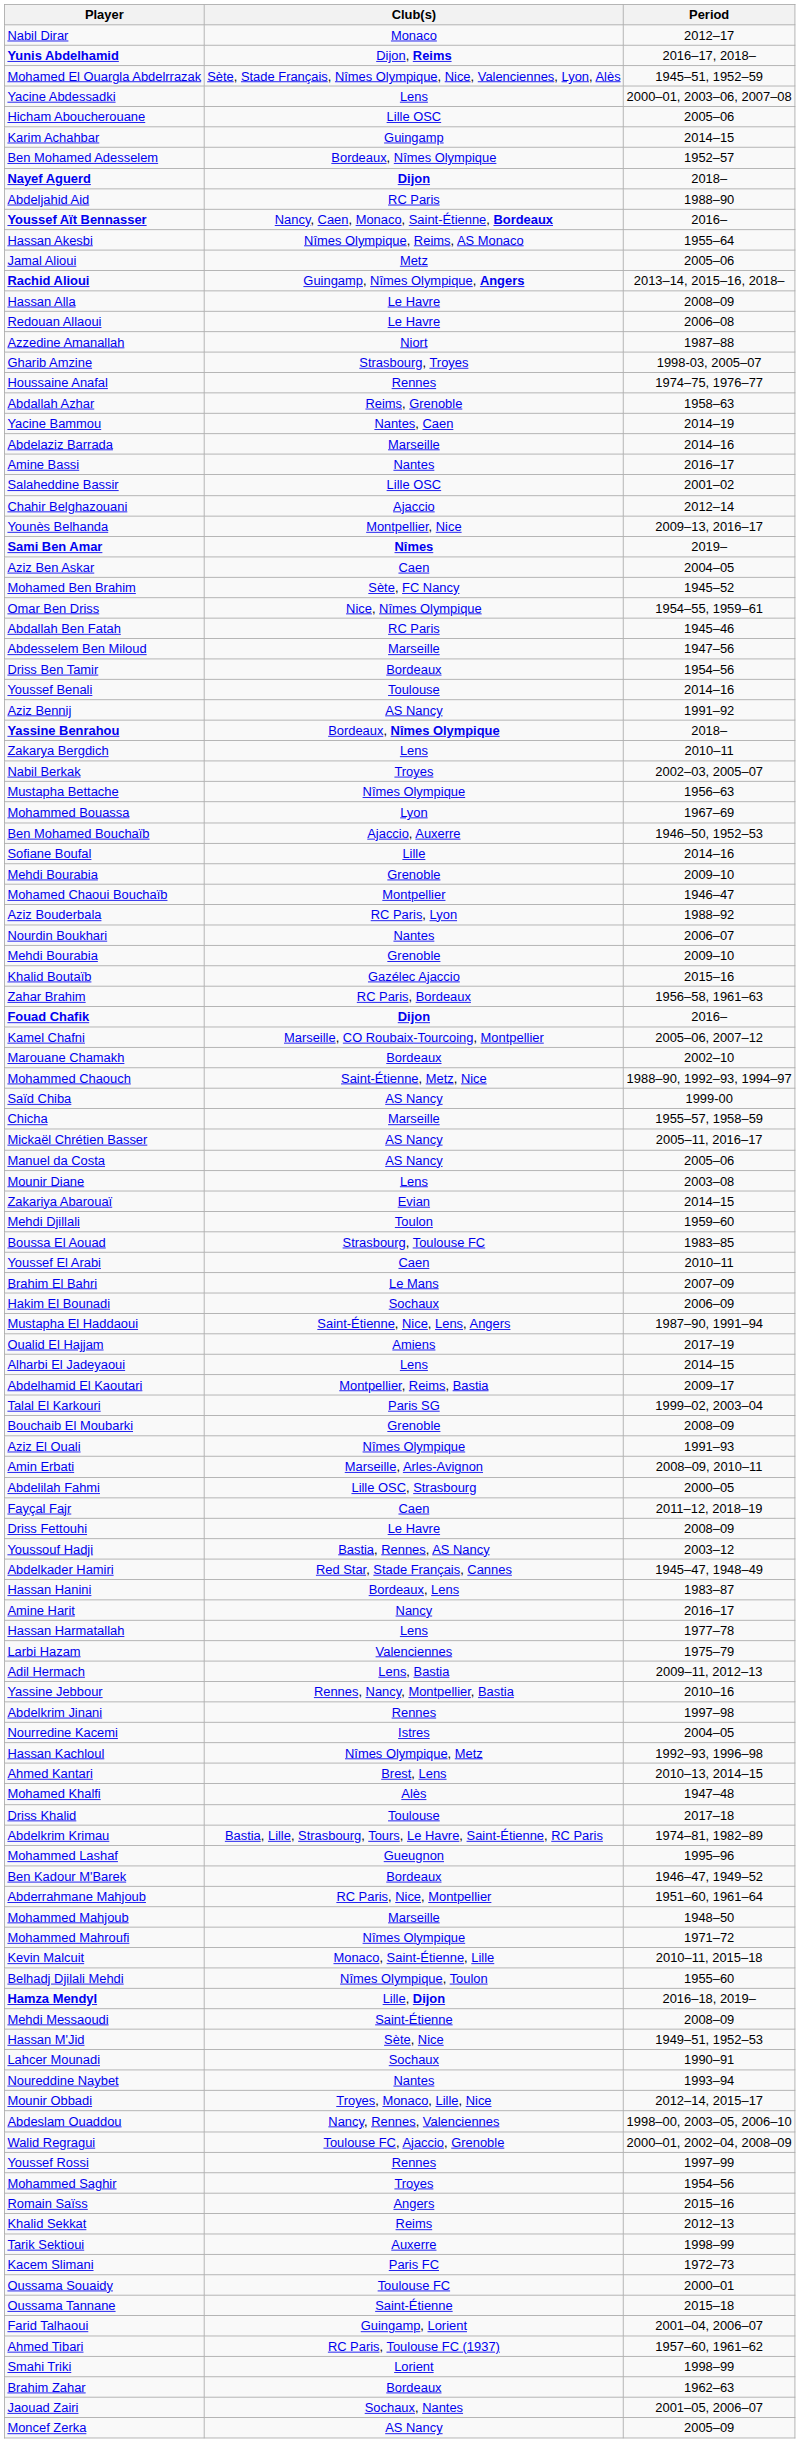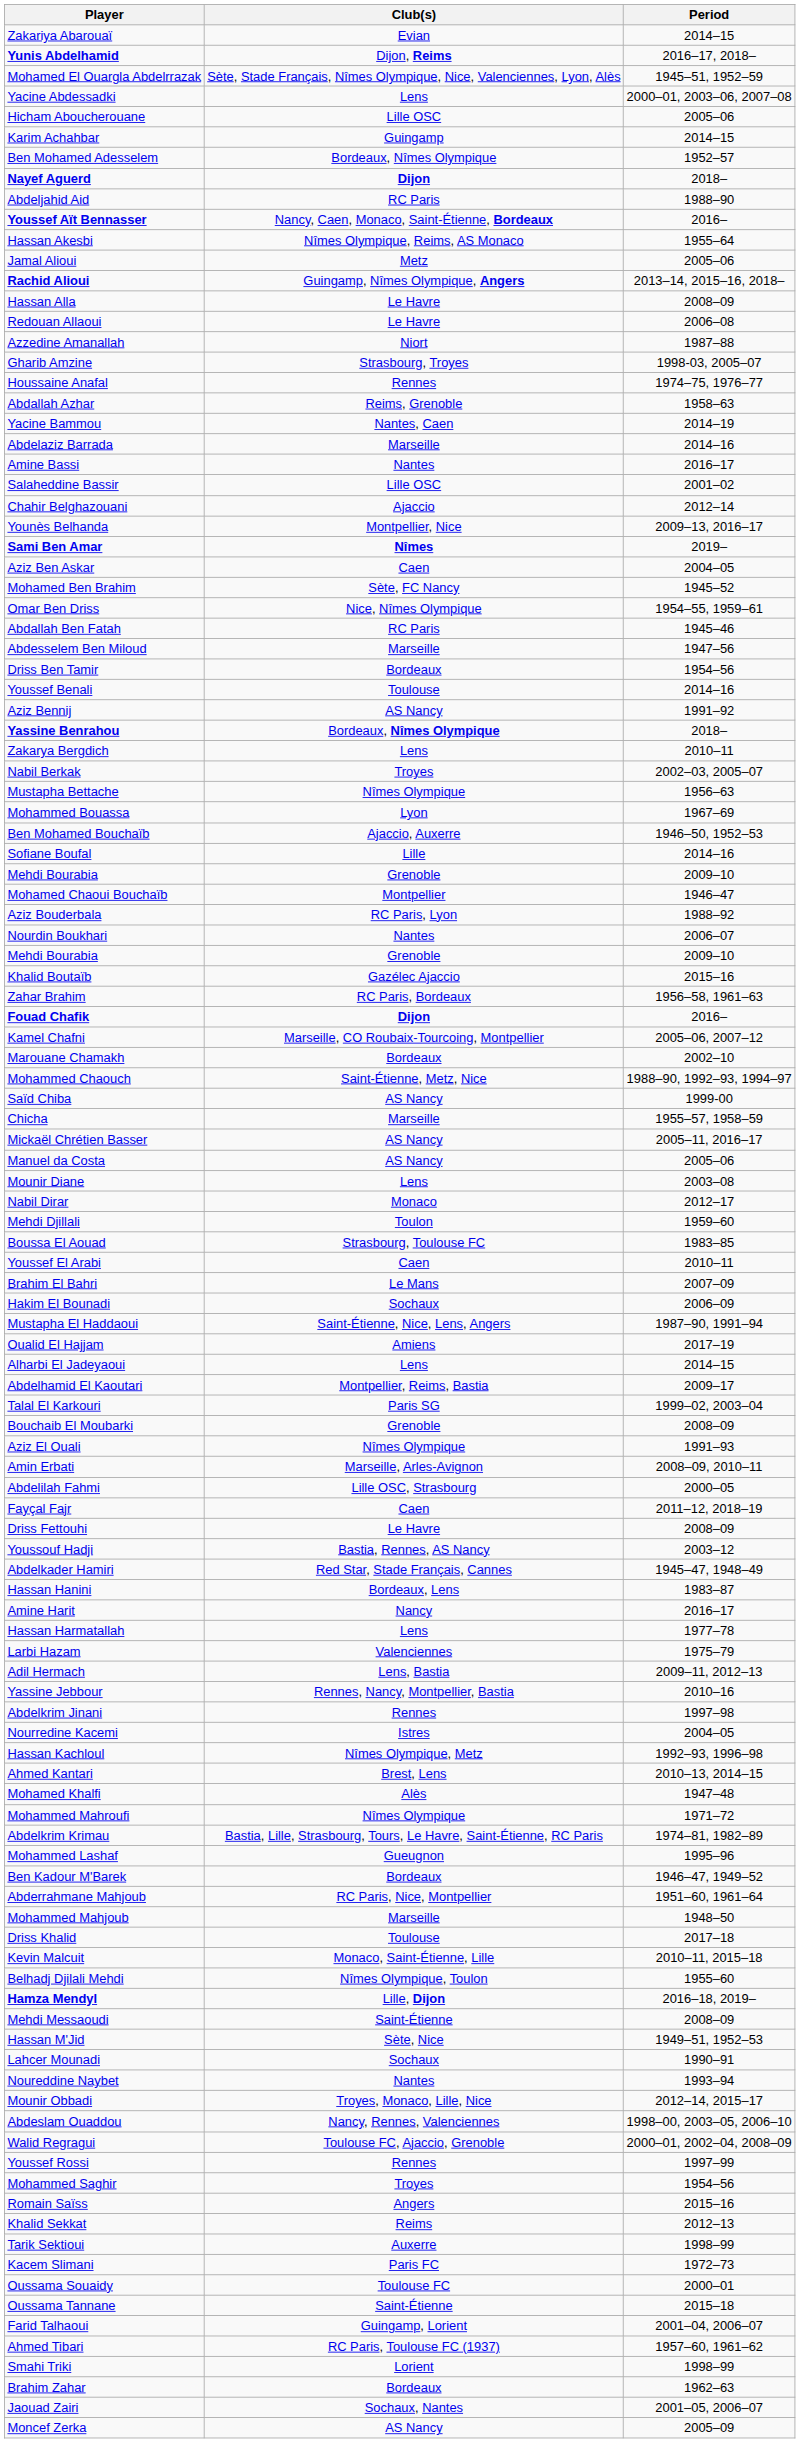rows swapped: Zakariya Abarouaï <-> Nabil Dirar
rows swapped: Driss Khalid <-> Mohammed Mahroufi
